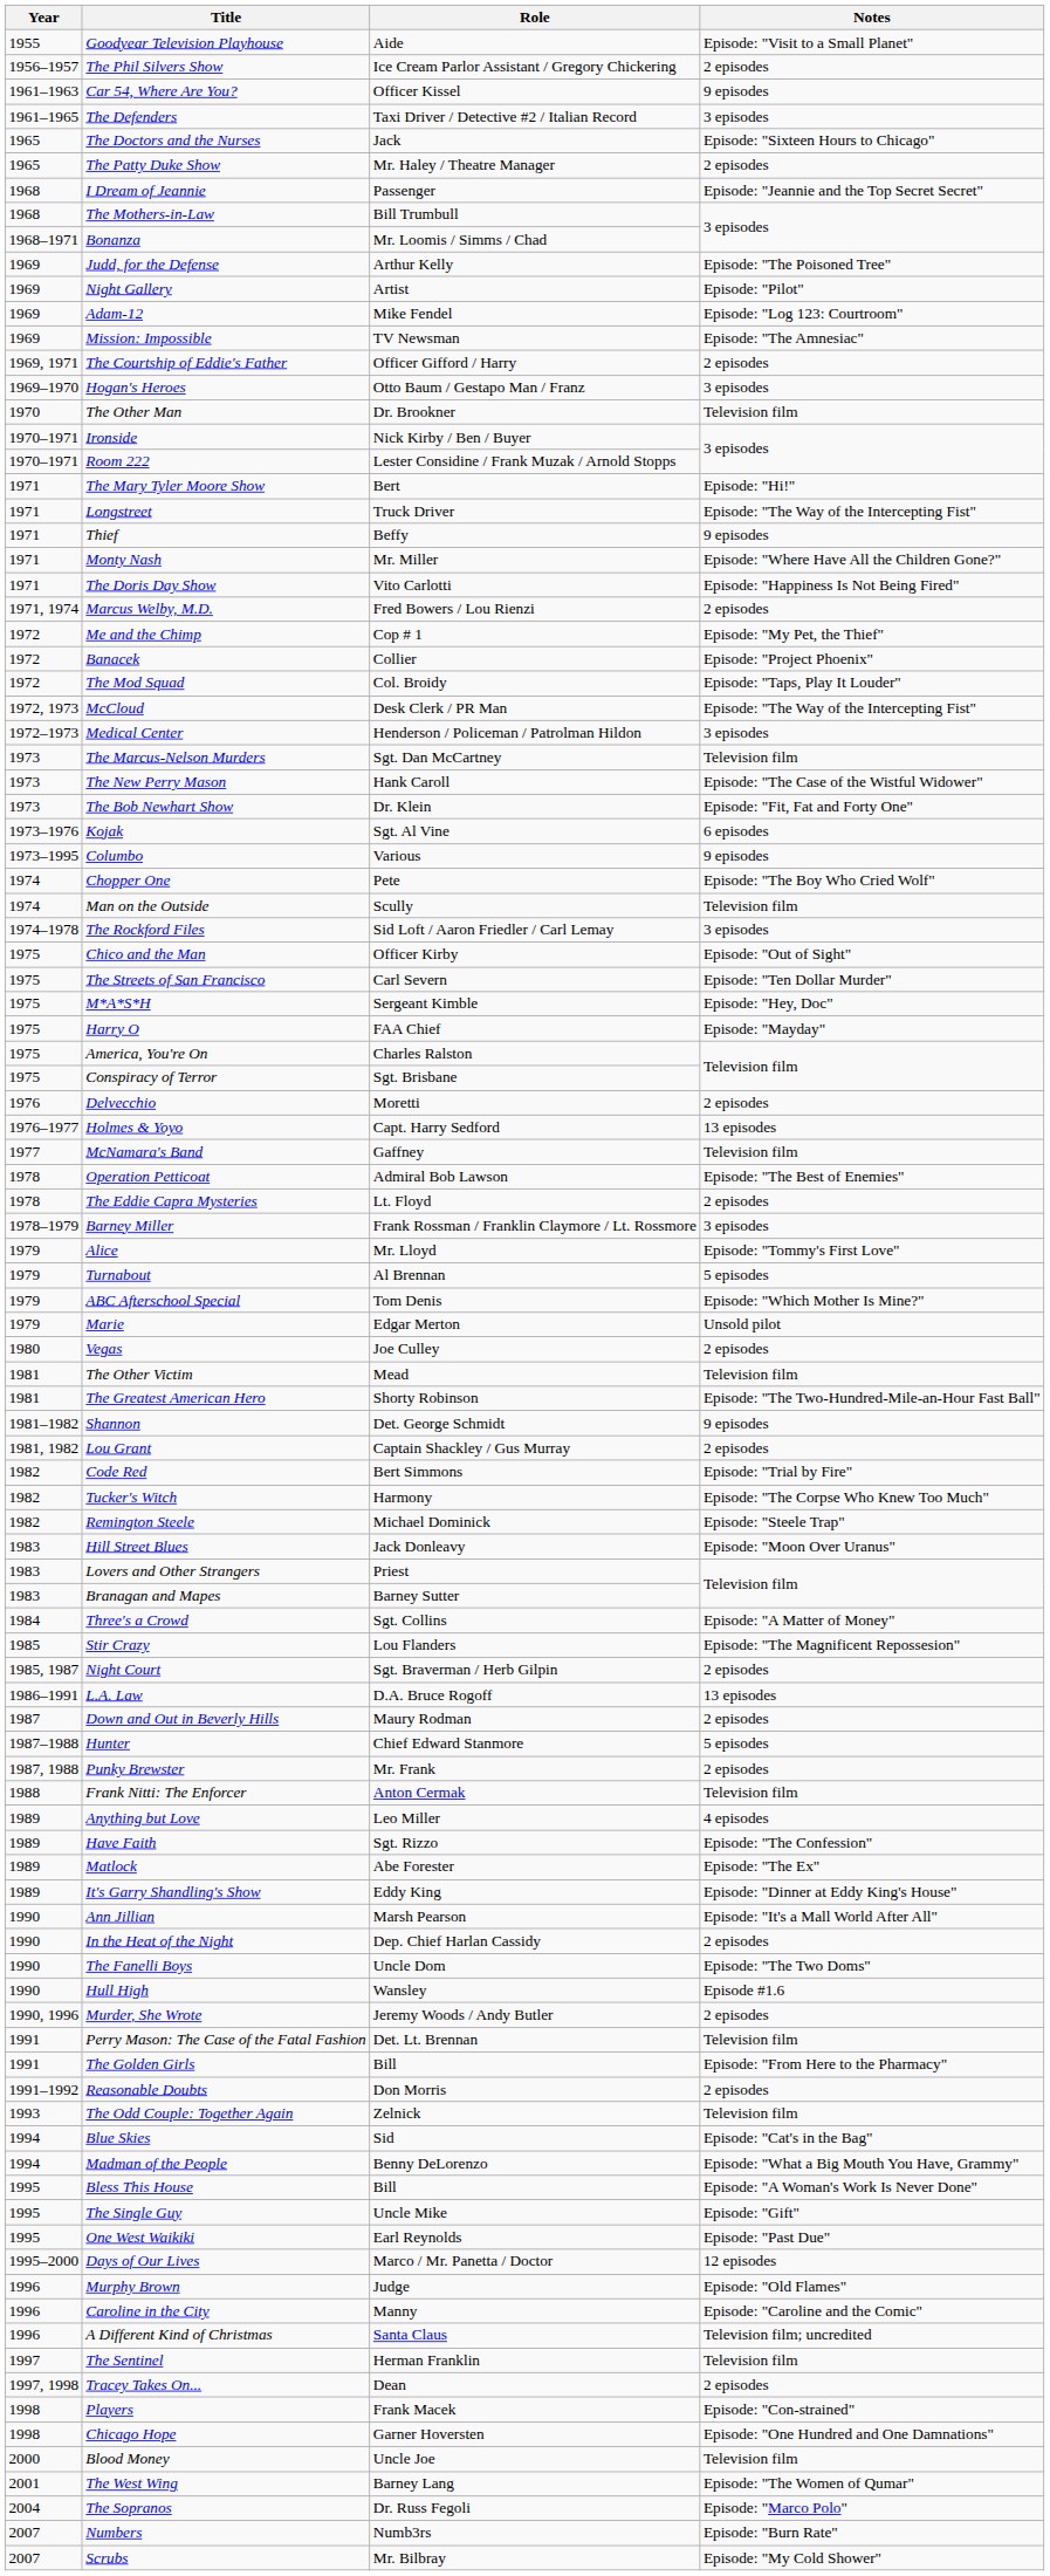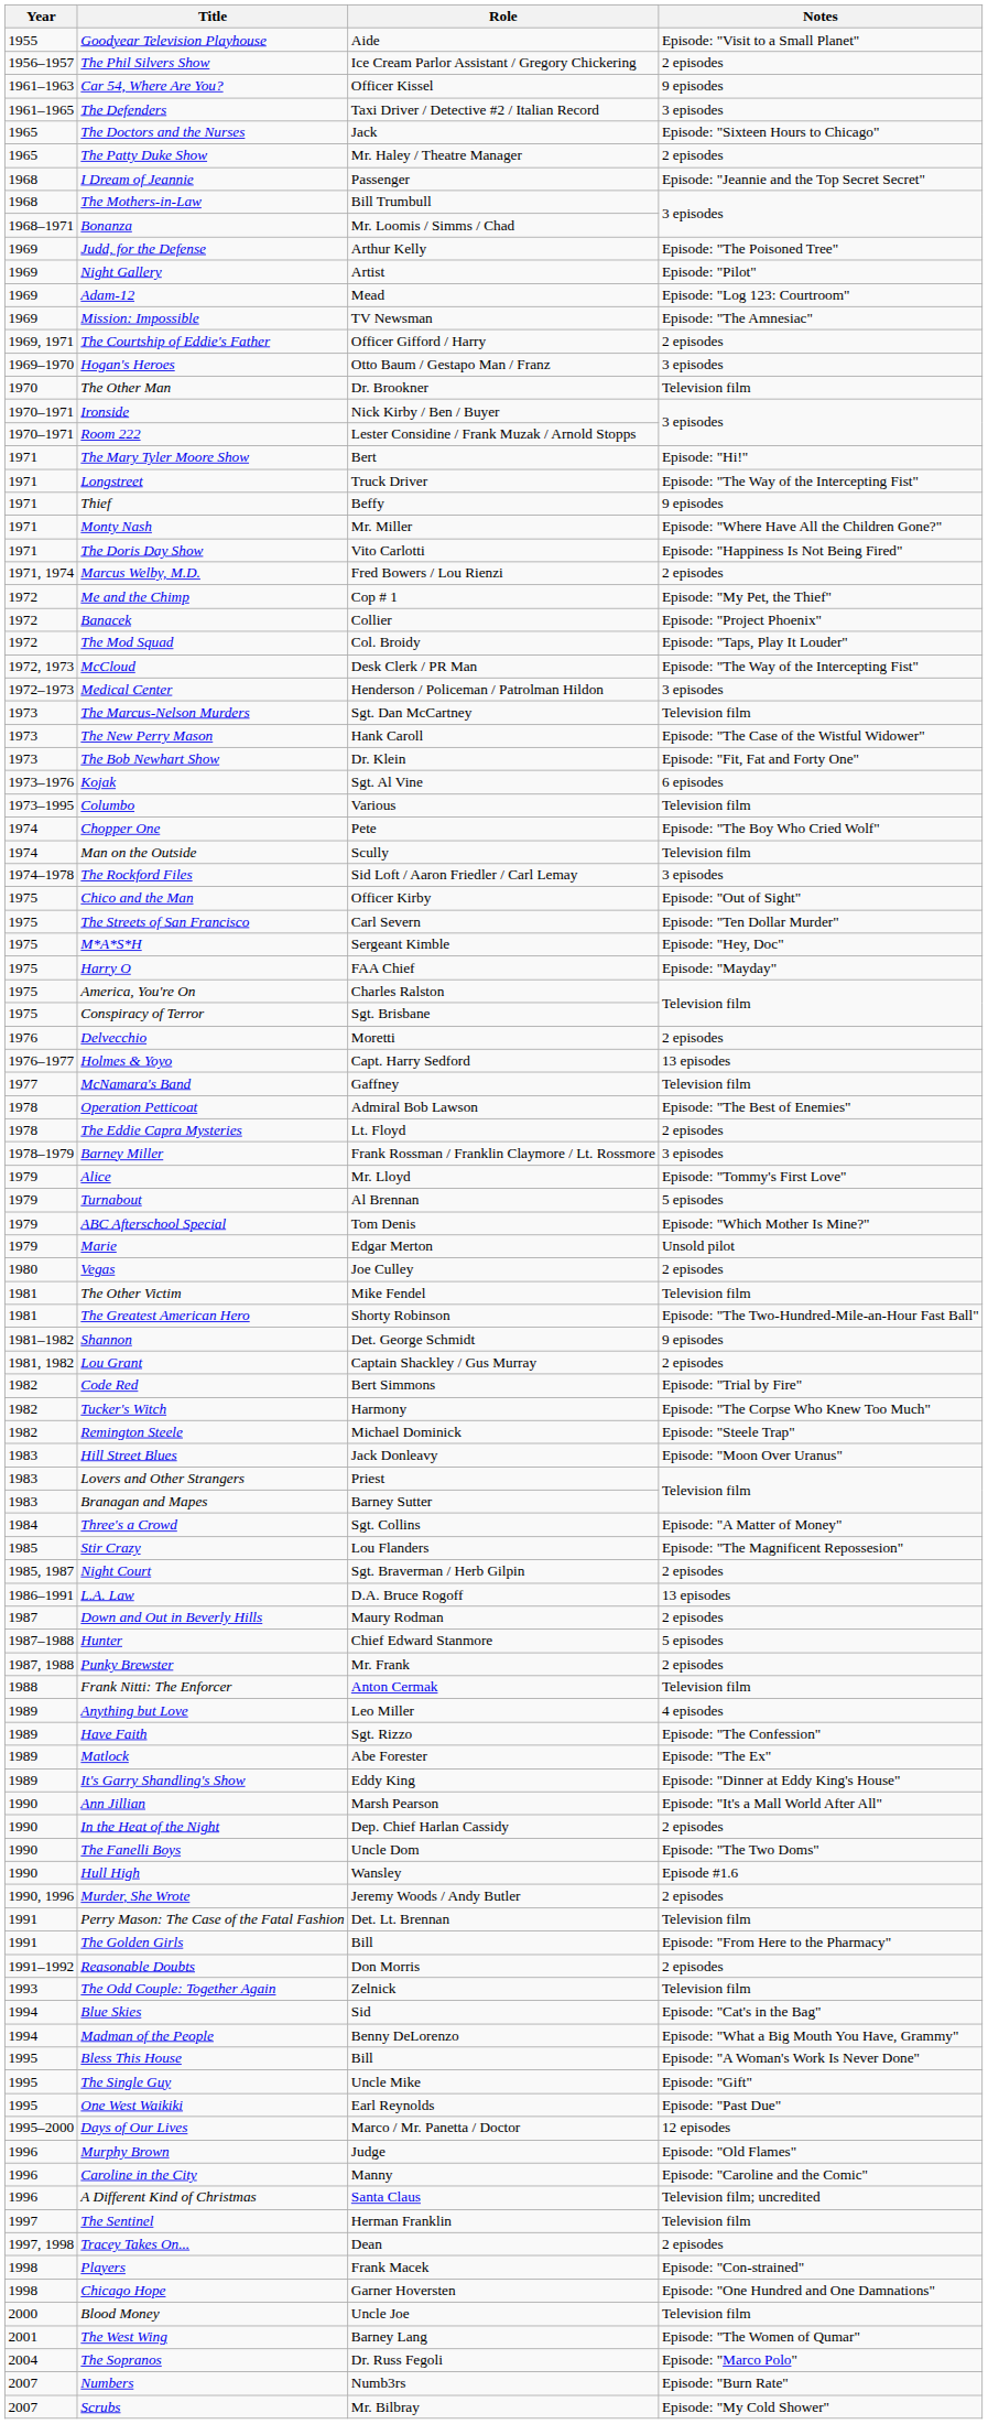Adam-12 | Role: Mike Fendel -> Mead
Columbo | Notes: 9 episodes -> Television film
The Other Victim | Role: Mead -> Mike Fendel
